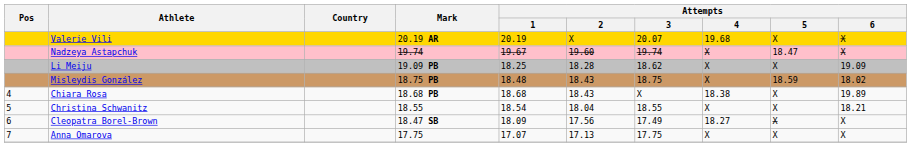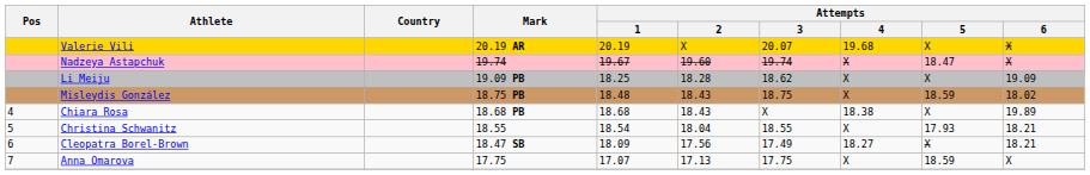Christina Schwanitz | Attempts / 5: X -> 17.93
Cleopatra Borel-Brown | Attempts / 6: X -> 18.21
Anna Omarova | Attempts / 5: X -> 18.59
